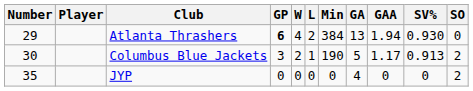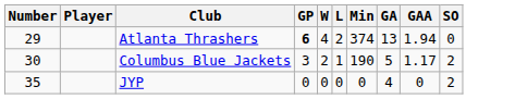- column: SV% | 0.930 | 0.913 | 0
Atlanta Thrashers | Min: 384 -> 374
